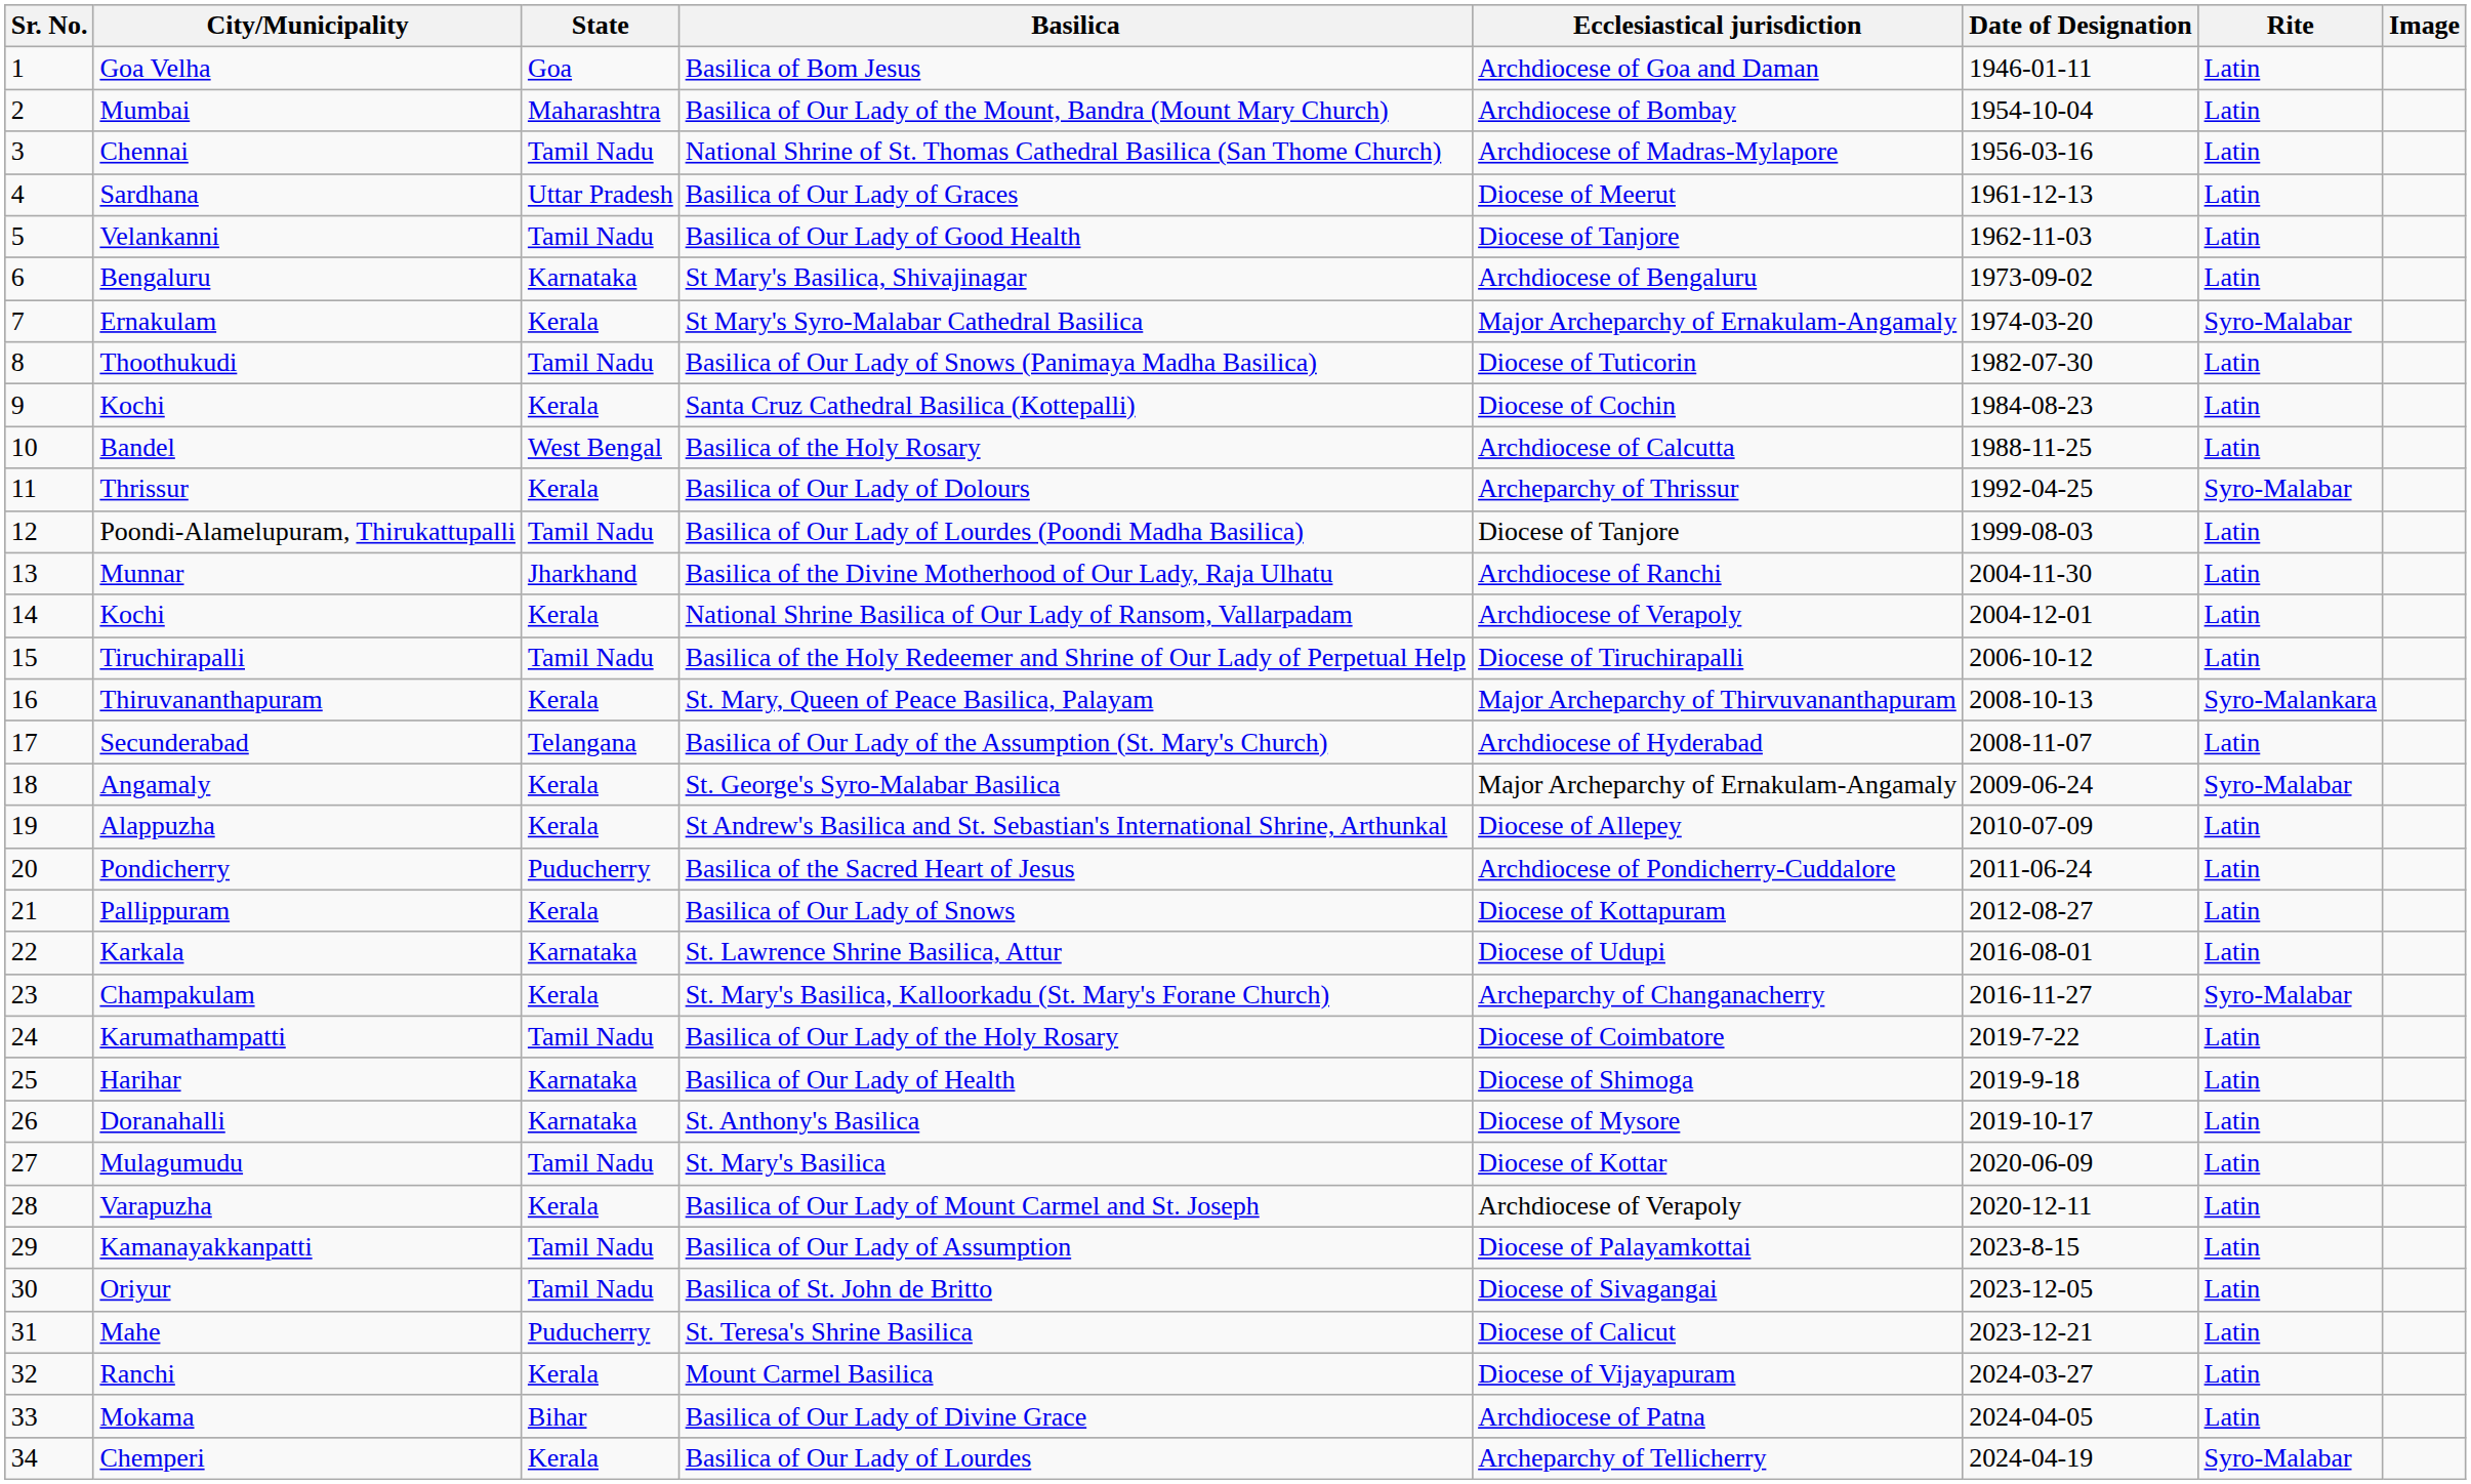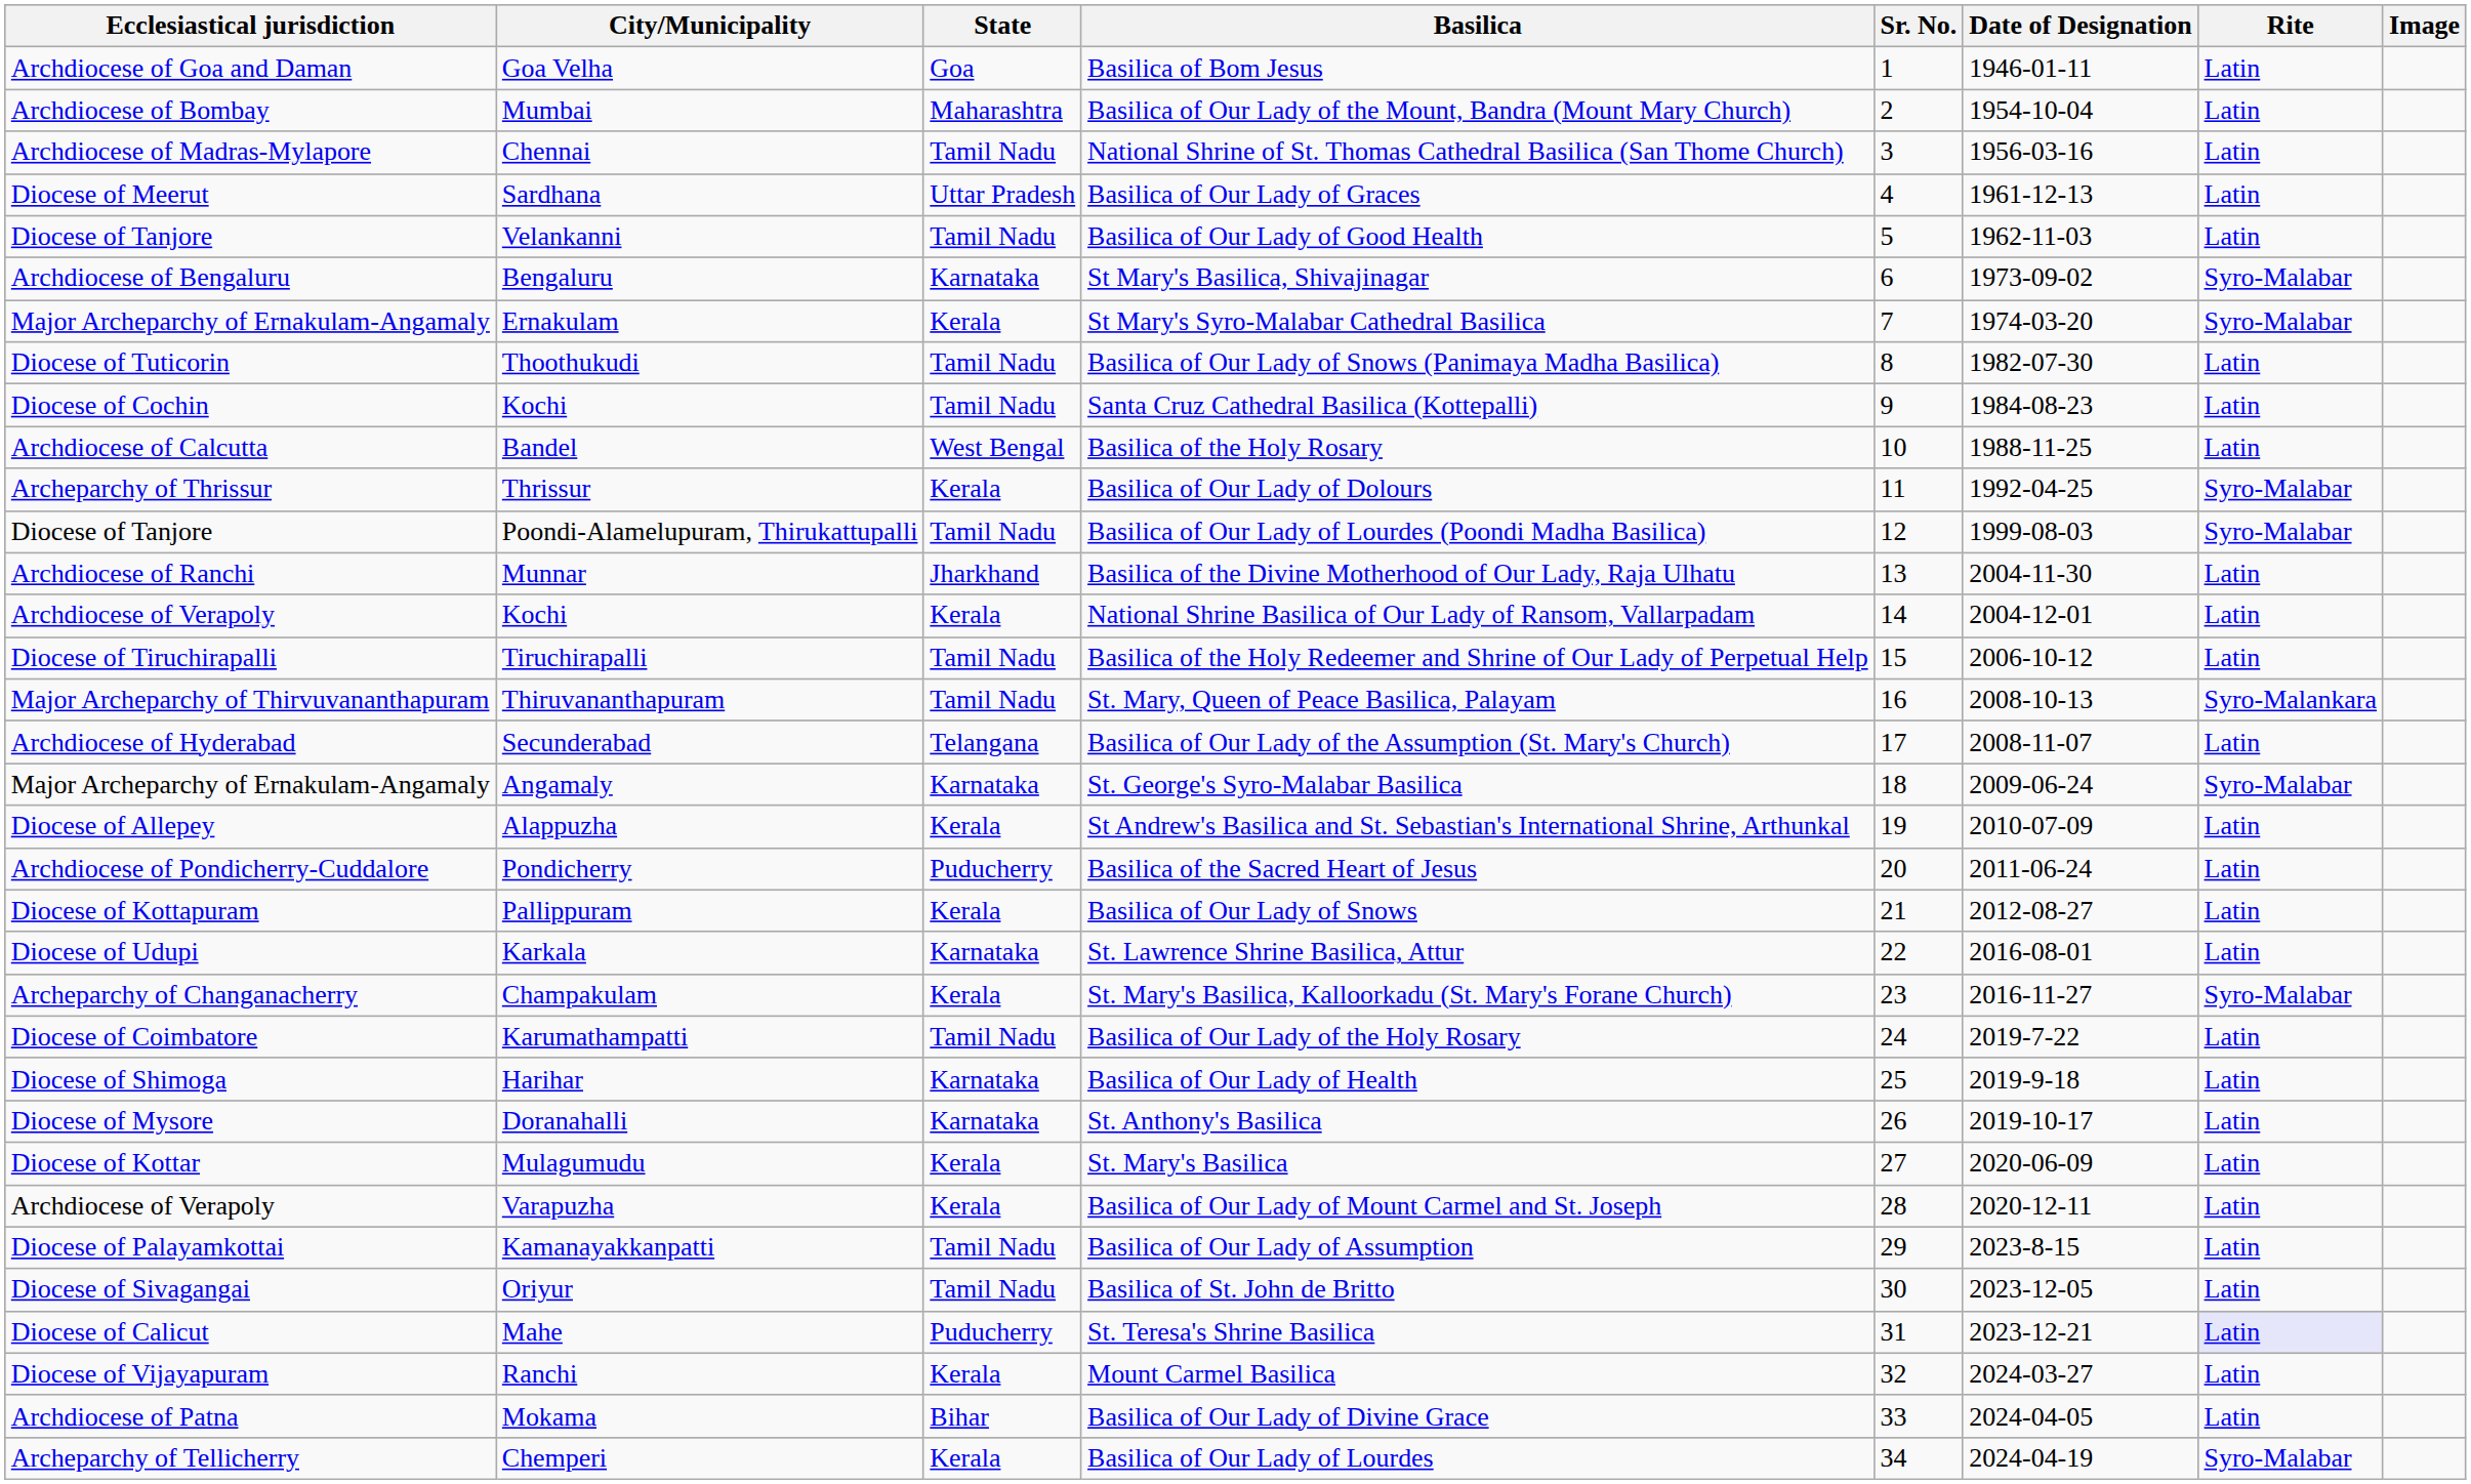columns swapped: Sr. No. <-> Ecclesiastical jurisdiction
St Mary's Basilica, Shivajinagar | Rite: Latin -> Syro-Malabar
Santa Cruz Cathedral Basilica (Kottepalli) | State: Kerala -> Tamil Nadu
Basilica of Our Lady of Lourdes (Poondi Madha Basilica) | Rite: Latin -> Syro-Malabar
St. Mary, Queen of Peace Basilica, Palayam | State: Kerala -> Tamil Nadu
St. George's Syro-Malabar Basilica | State: Kerala -> Karnataka
St. Mary's Basilica | State: Tamil Nadu -> Kerala
St. Teresa's Shrine Basilica | Rite: no background -> lavender background
